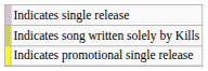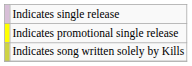rows swapped: Indicates promotional single release <-> Indicates song written solely by Kills
